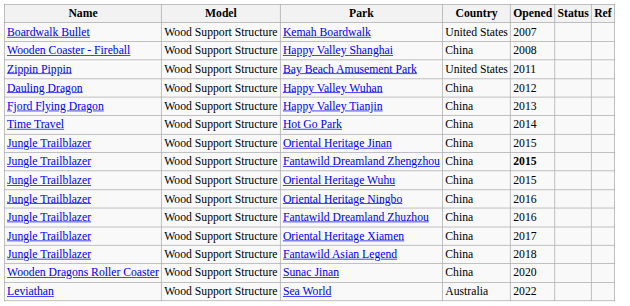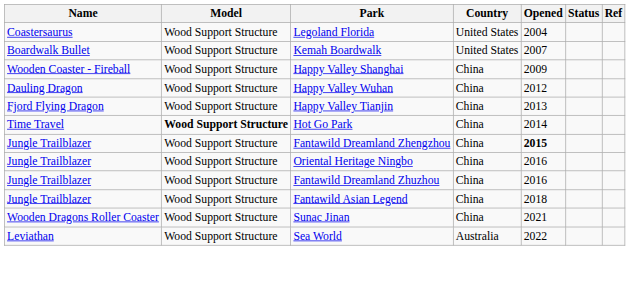+ row: Coastersaurus | Wood Support Structure | Legoland Florida | United States | 2004
Happy Valley Shanghai | Opened: 2008 -> 2009
- row: Zippin Pippin | Wood Support Structure | Bay Beach Amusement Park | United States | 2011
Hot Go Park | Model: normal -> bold
- row: Jungle Trailblazer | Wood Support Structure | Oriental Heritage Jinan | China | 2015
- row: Jungle Trailblazer | Wood Support Structure | Oriental Heritage Wuhu | China | 2015
- row: Jungle Trailblazer | Wood Support Structure | Oriental Heritage Xiamen | China | 2017
Sunac Jinan | Opened: 2020 -> 2021
